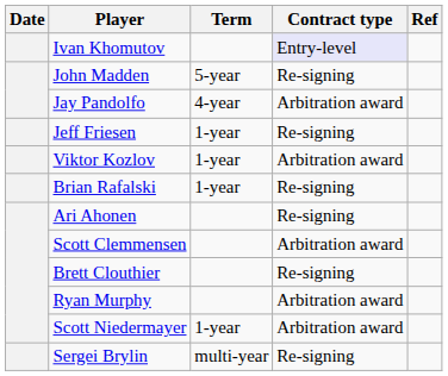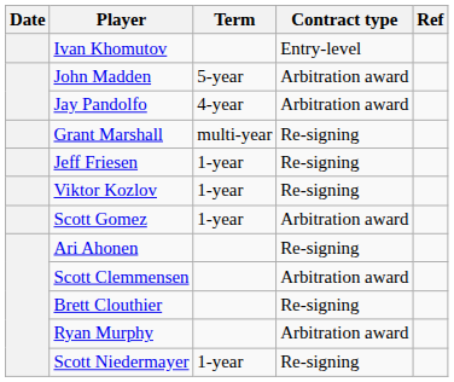Ivan Khomutov | Contract type: lavender background -> no background
John Madden | Contract type: Re-signing -> Arbitration award
+ row: Grant Marshall | multi-year | Re-signing
Viktor Kozlov | Contract type: Arbitration award -> Re-signing
+ row: Scott Gomez | 1-year | Arbitration award
- row: Brian Rafalski | 1-year | Re-signing
Scott Niedermayer | Contract type: Arbitration award -> Re-signing
- row: Sergei Brylin | multi-year | Re-signing
